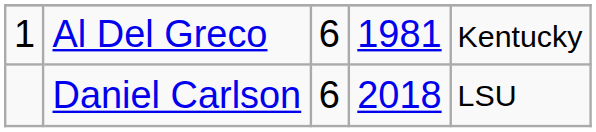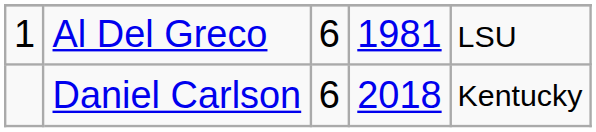Al Del Greco | column 5: Kentucky -> LSU
Daniel Carlson | column 5: LSU -> Kentucky
